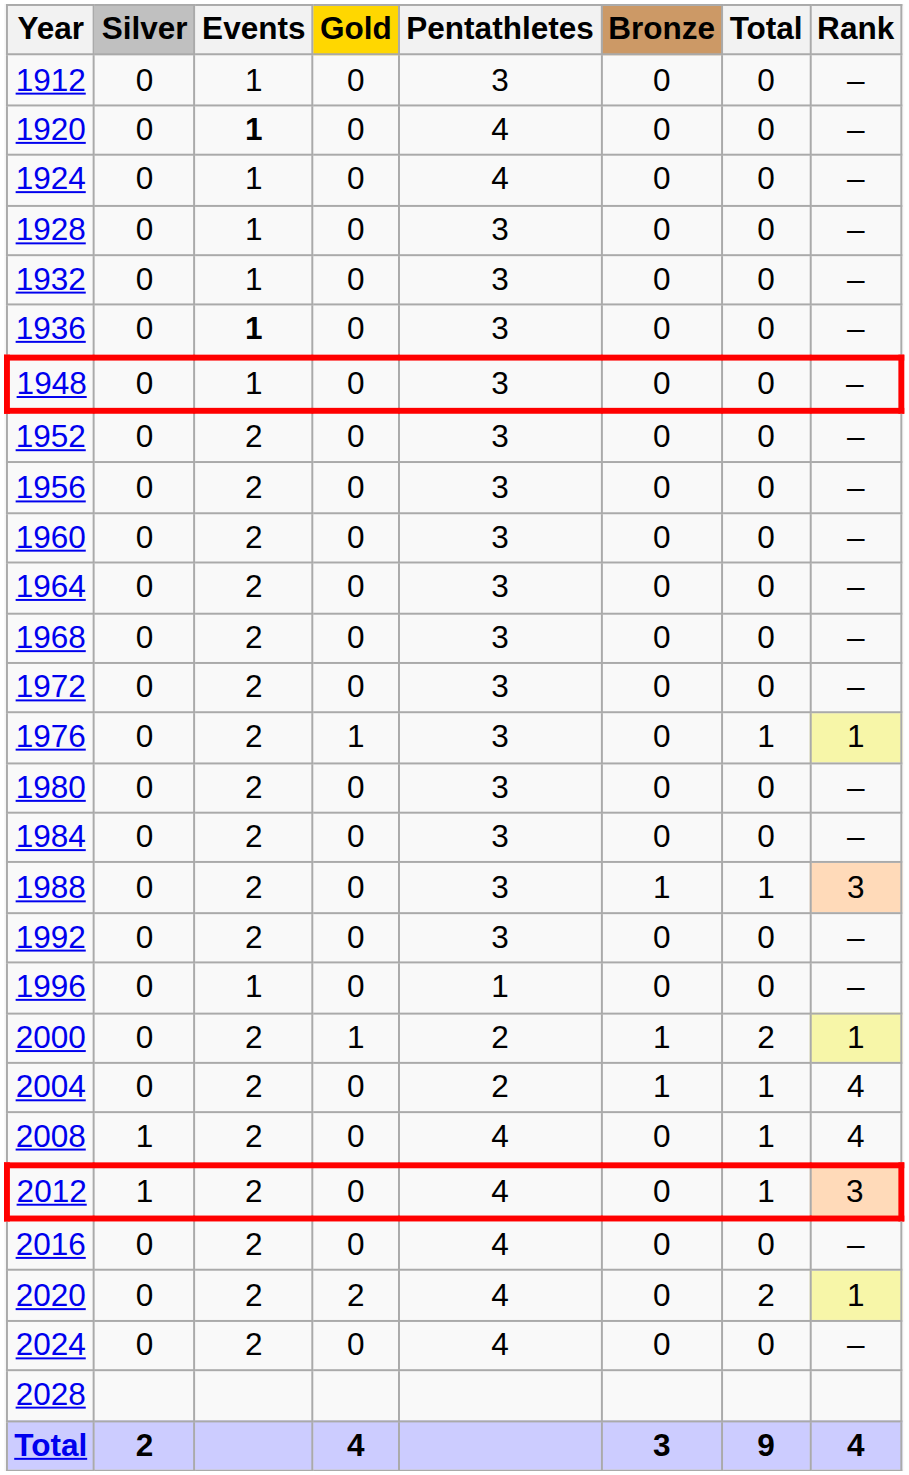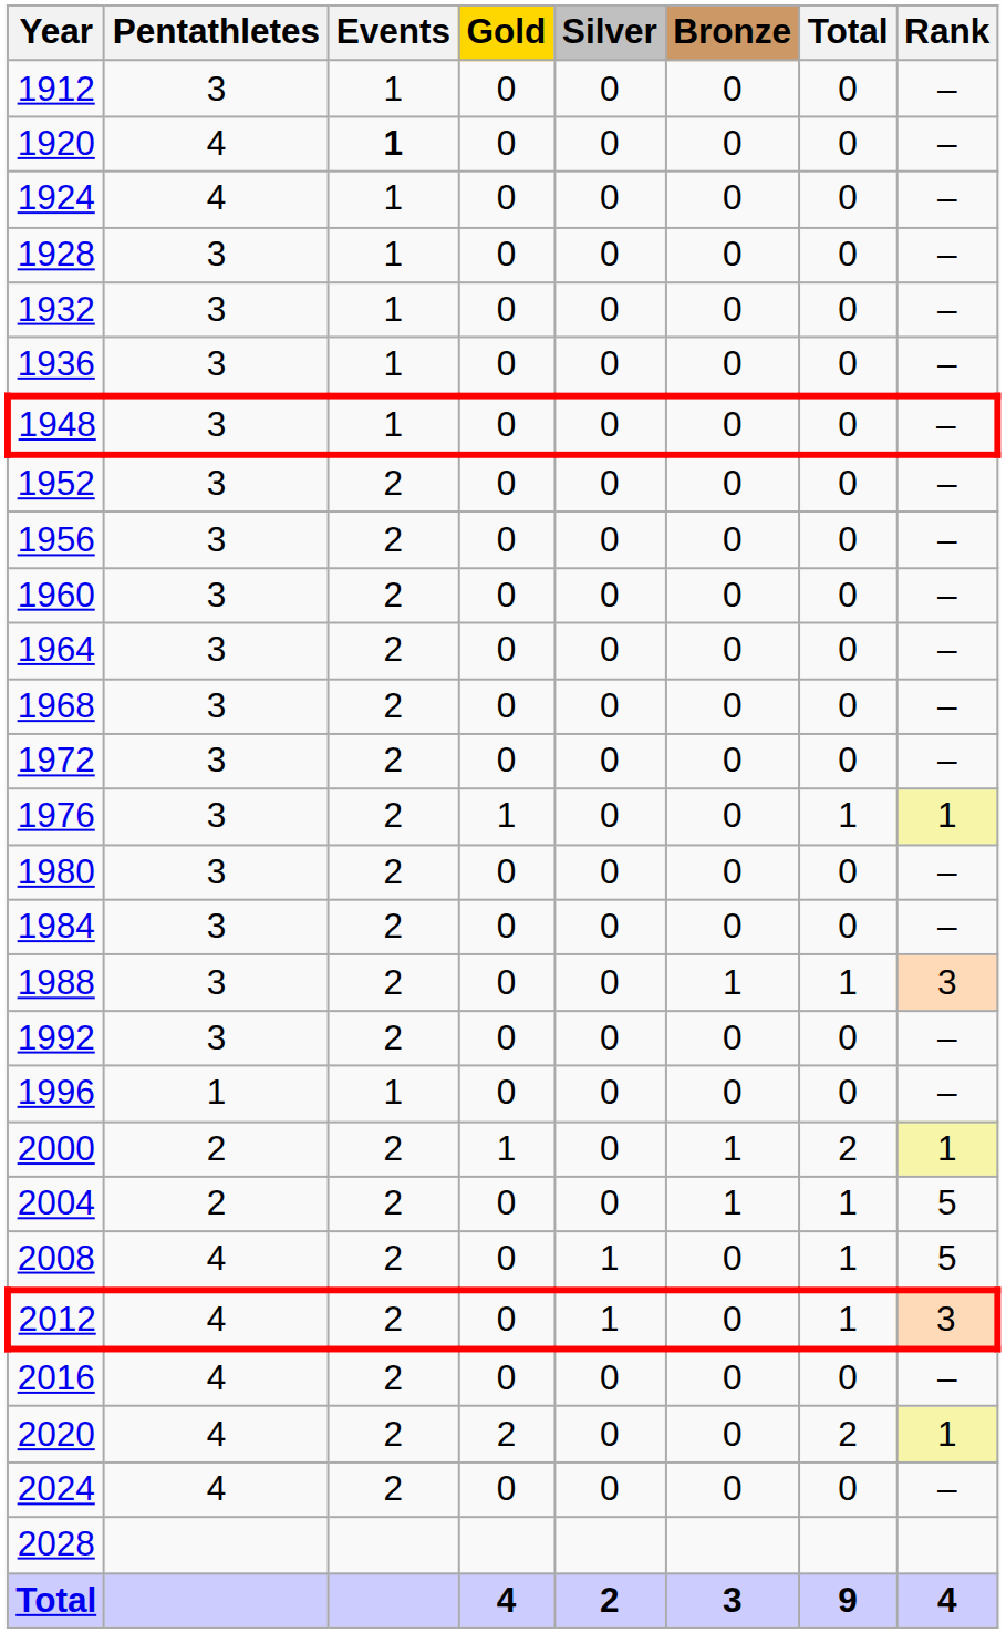columns swapped: Pentathletes <-> Silver
1936 | Events: bold -> normal
2004 | Rank: 4 -> 5
2008 | Rank: 4 -> 5
